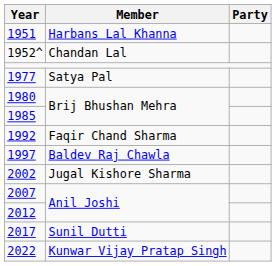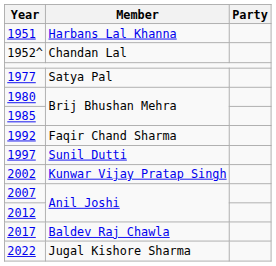1997 | Member: Baldev Raj Chawla -> Sunil Dutti
2002 | Member: Jugal Kishore Sharma -> Kunwar Vijay Pratap Singh
2017 | Member: Sunil Dutti -> Baldev Raj Chawla
2022 | Member: Kunwar Vijay Pratap Singh -> Jugal Kishore Sharma
